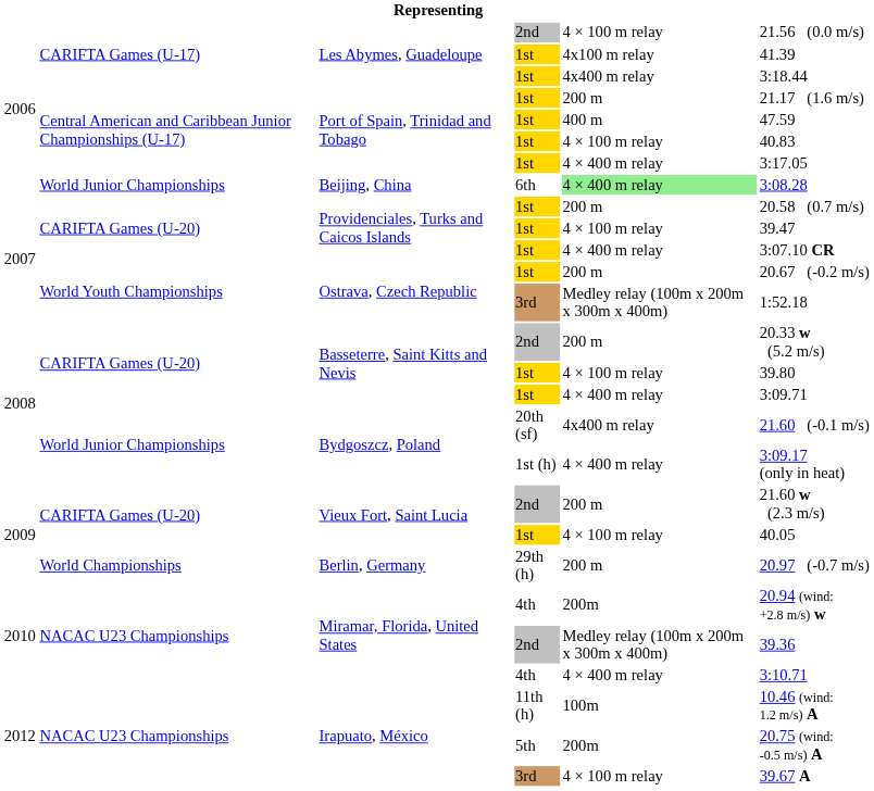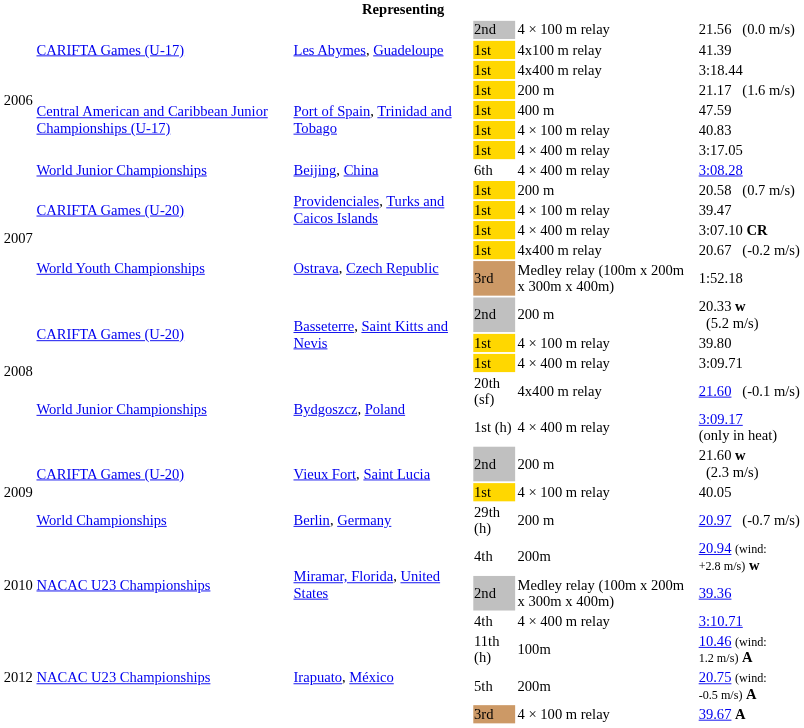Beijing, China | column 5: lightgreen background -> no background
Ostrava, Czech Republic / 1st | column 5: 200 m -> 4x400 m relay
